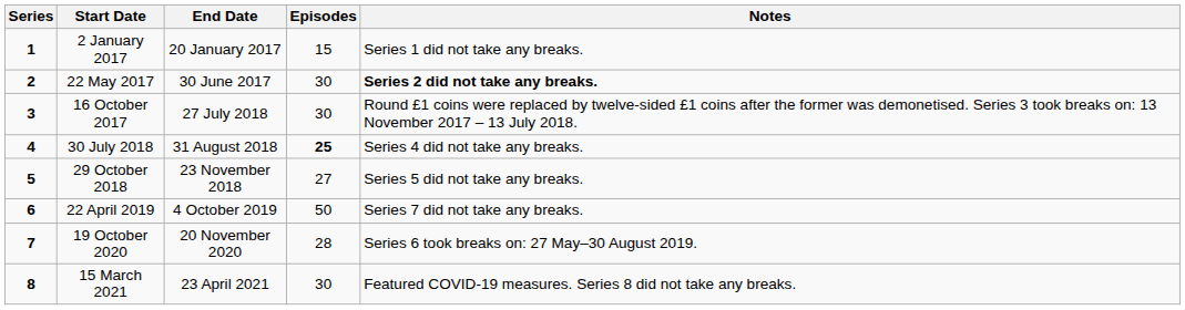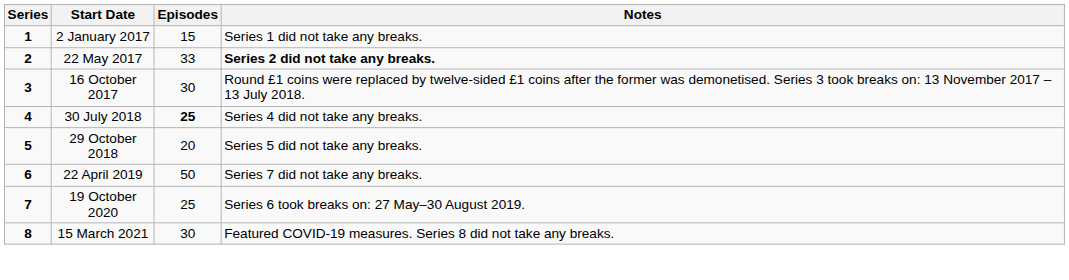- column: End Date | 20 January 2017 | 30 June 2017 | 27 July 2018 | 31 August 2018 | 23 November 2018 | 4 October 2019 | 20 November 2020 | 23 April 2021
22 May 2017 | Episodes: 30 -> 33
29 October 2018 | Episodes: 27 -> 20
19 October 2020 | Episodes: 28 -> 25
